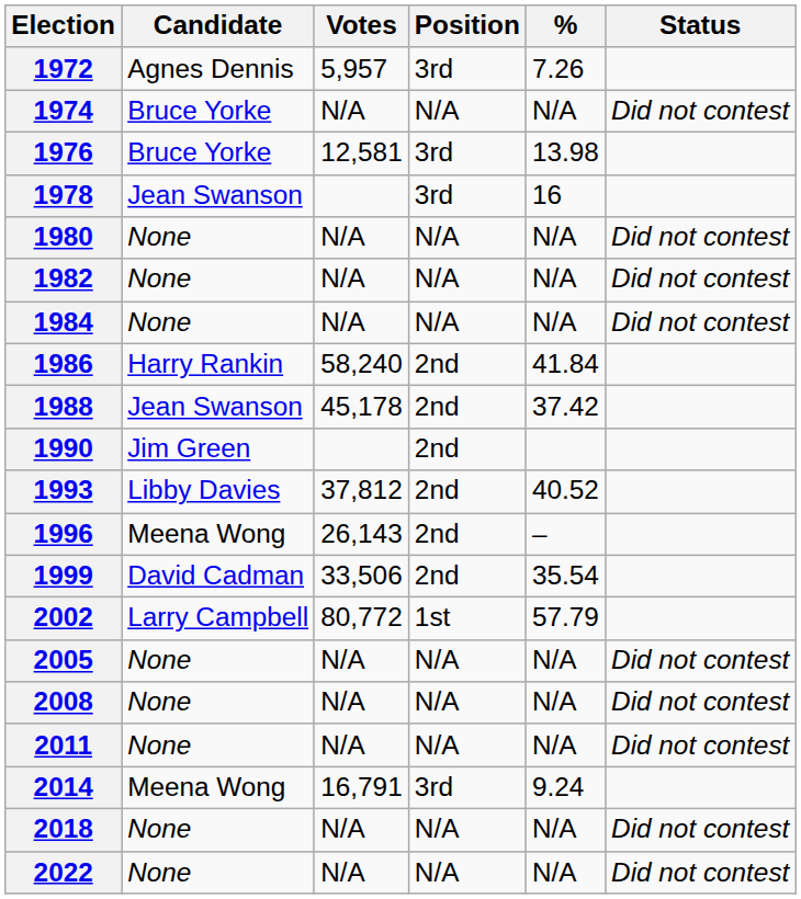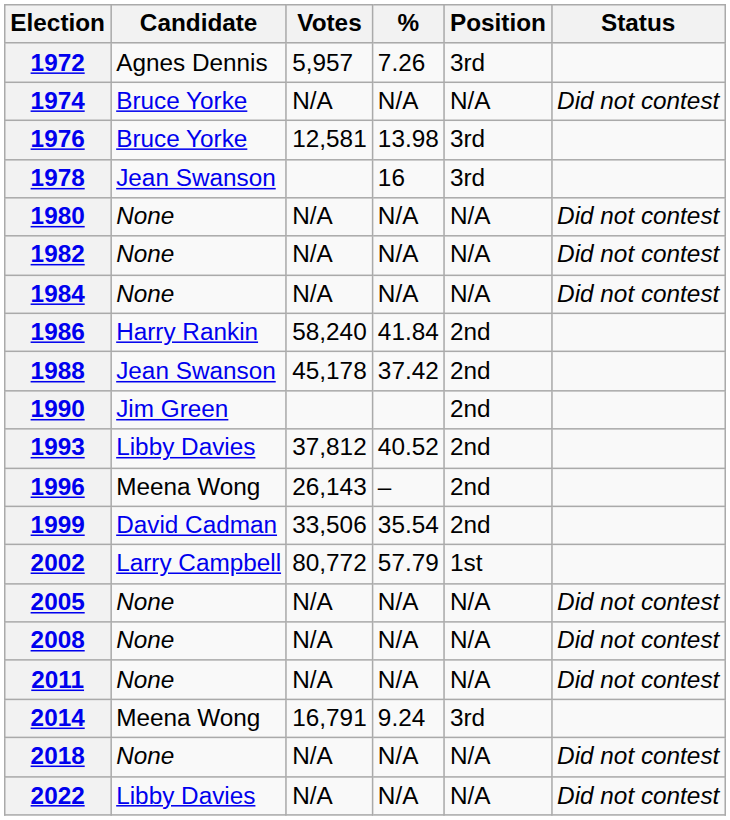columns swapped: % <-> Position
2022 | Candidate: None -> Libby Davies
